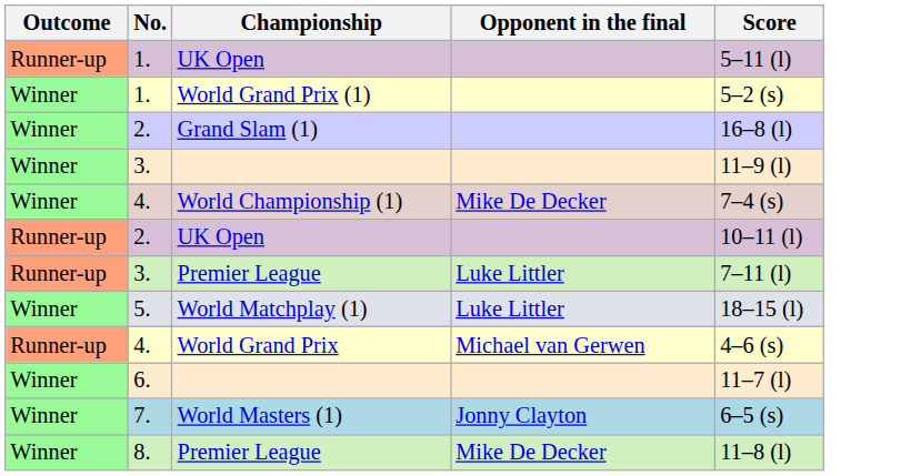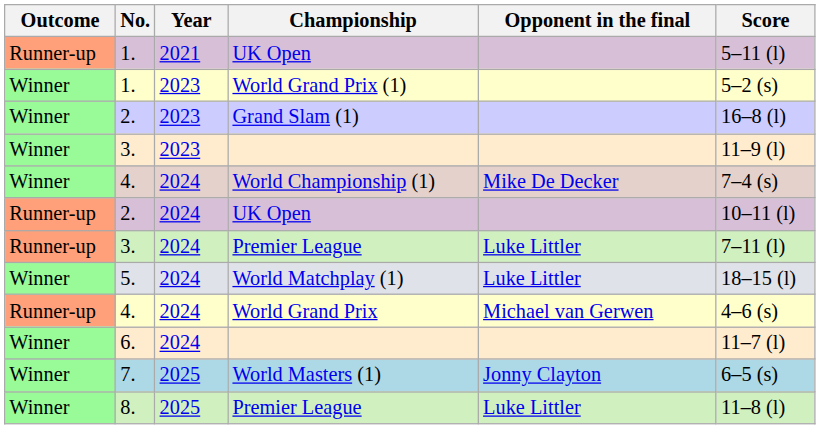+ column: Year | 2021 | 2023 | 2023 | 2023 | 2024 | 2024 | 2024 | 2024 | 2024 | 2024 | 2025 | 2025
8. / Premier League | Opponent in the final: Mike De Decker -> Luke Littler
